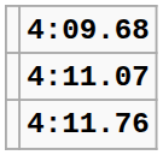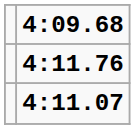rows swapped: 4:11.07 <-> 4:11.76
